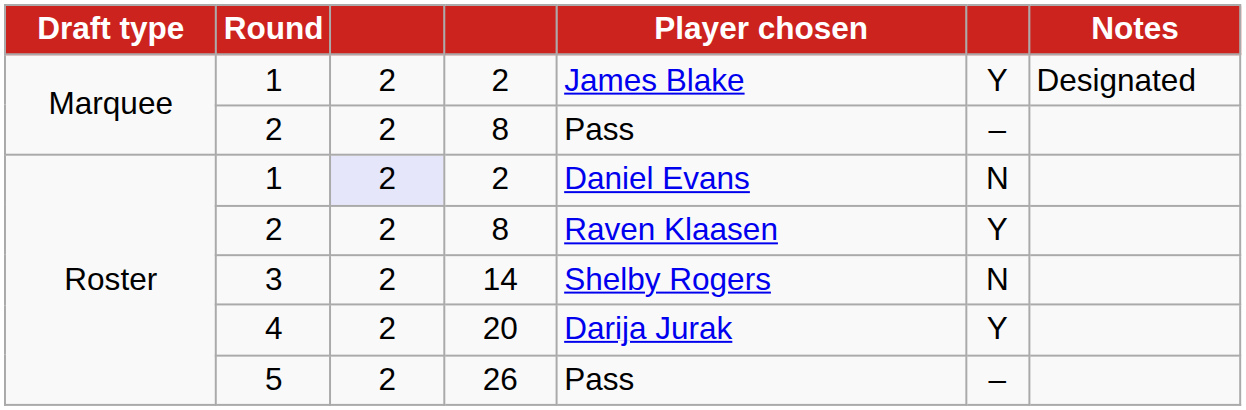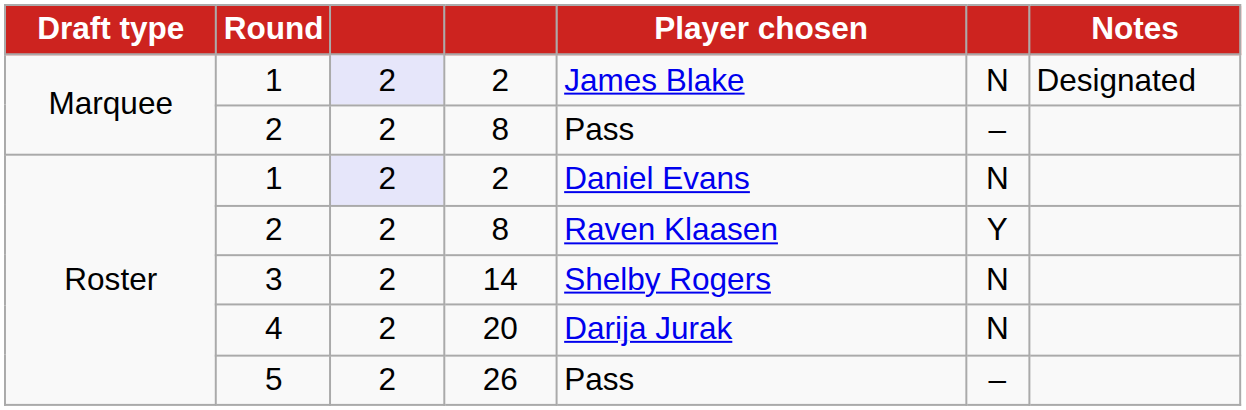Marquee / 1 | column 3: no background -> lavender background
Marquee / 1 | column 6: Y -> N
4 | column 6: Y -> N
